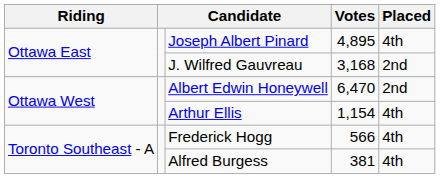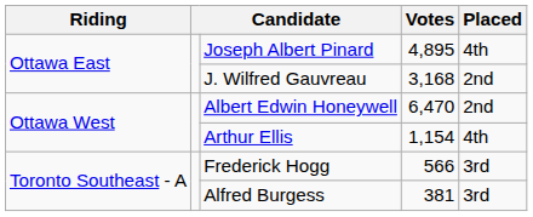Frederick Hogg | Placed: 4th -> 3rd
Alfred Burgess | Placed: 4th -> 3rd
